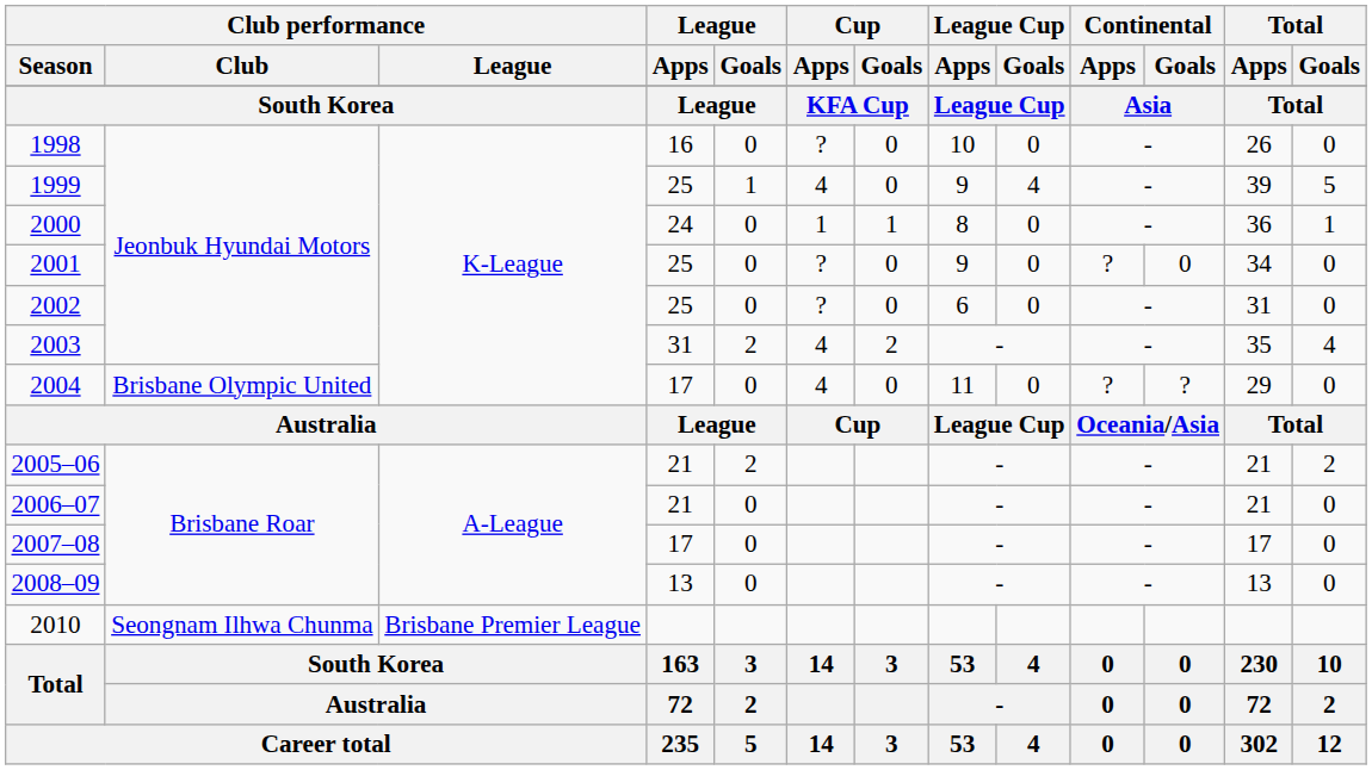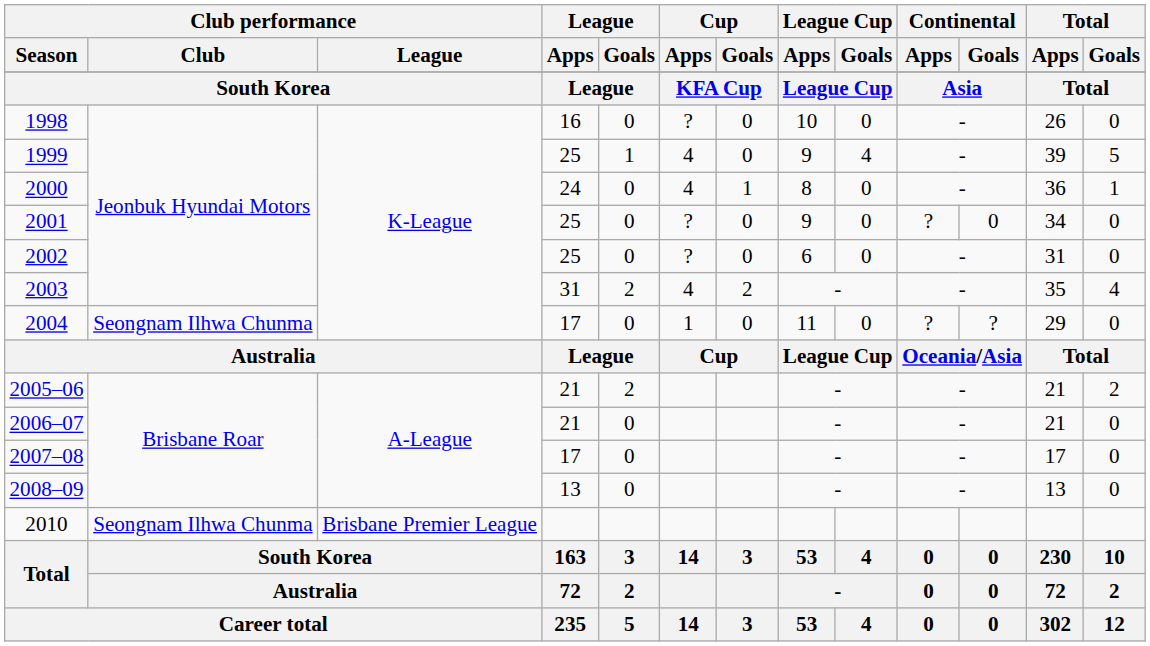2000 | Cup / Apps: 1 -> 4
2004 | Club performance / Club: Brisbane Olympic United -> Seongnam Ilhwa Chunma
2004 | Cup / Apps: 4 -> 1
